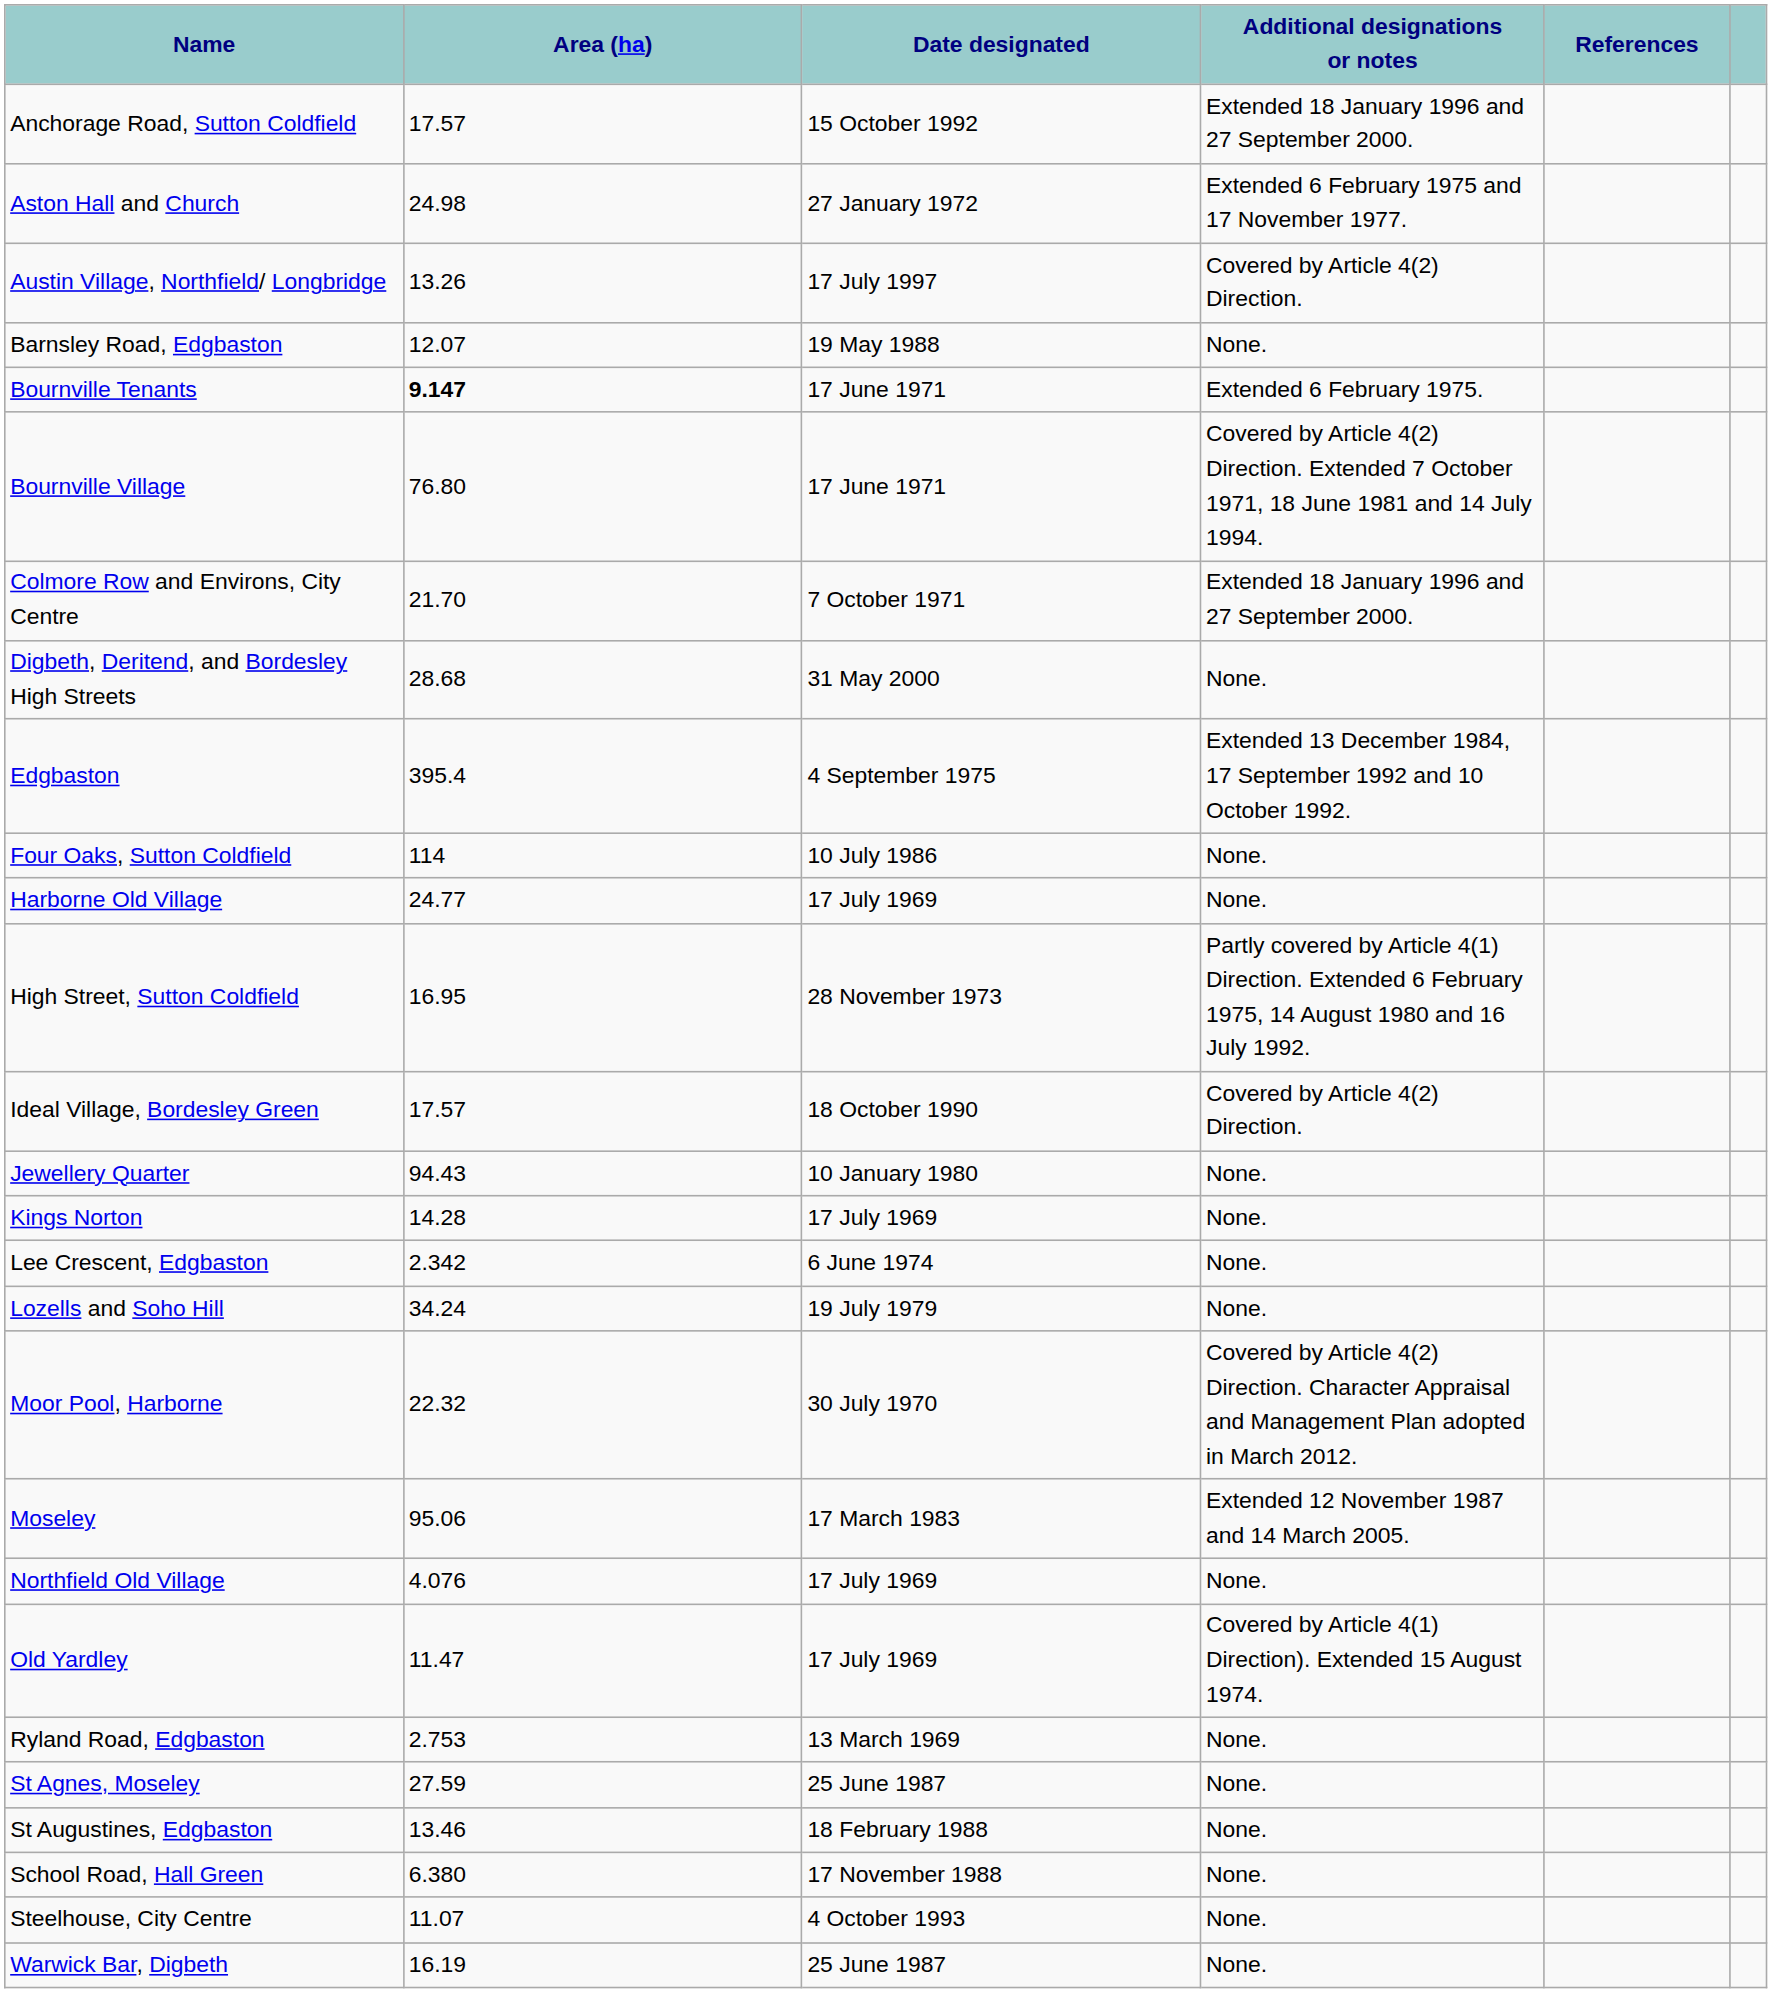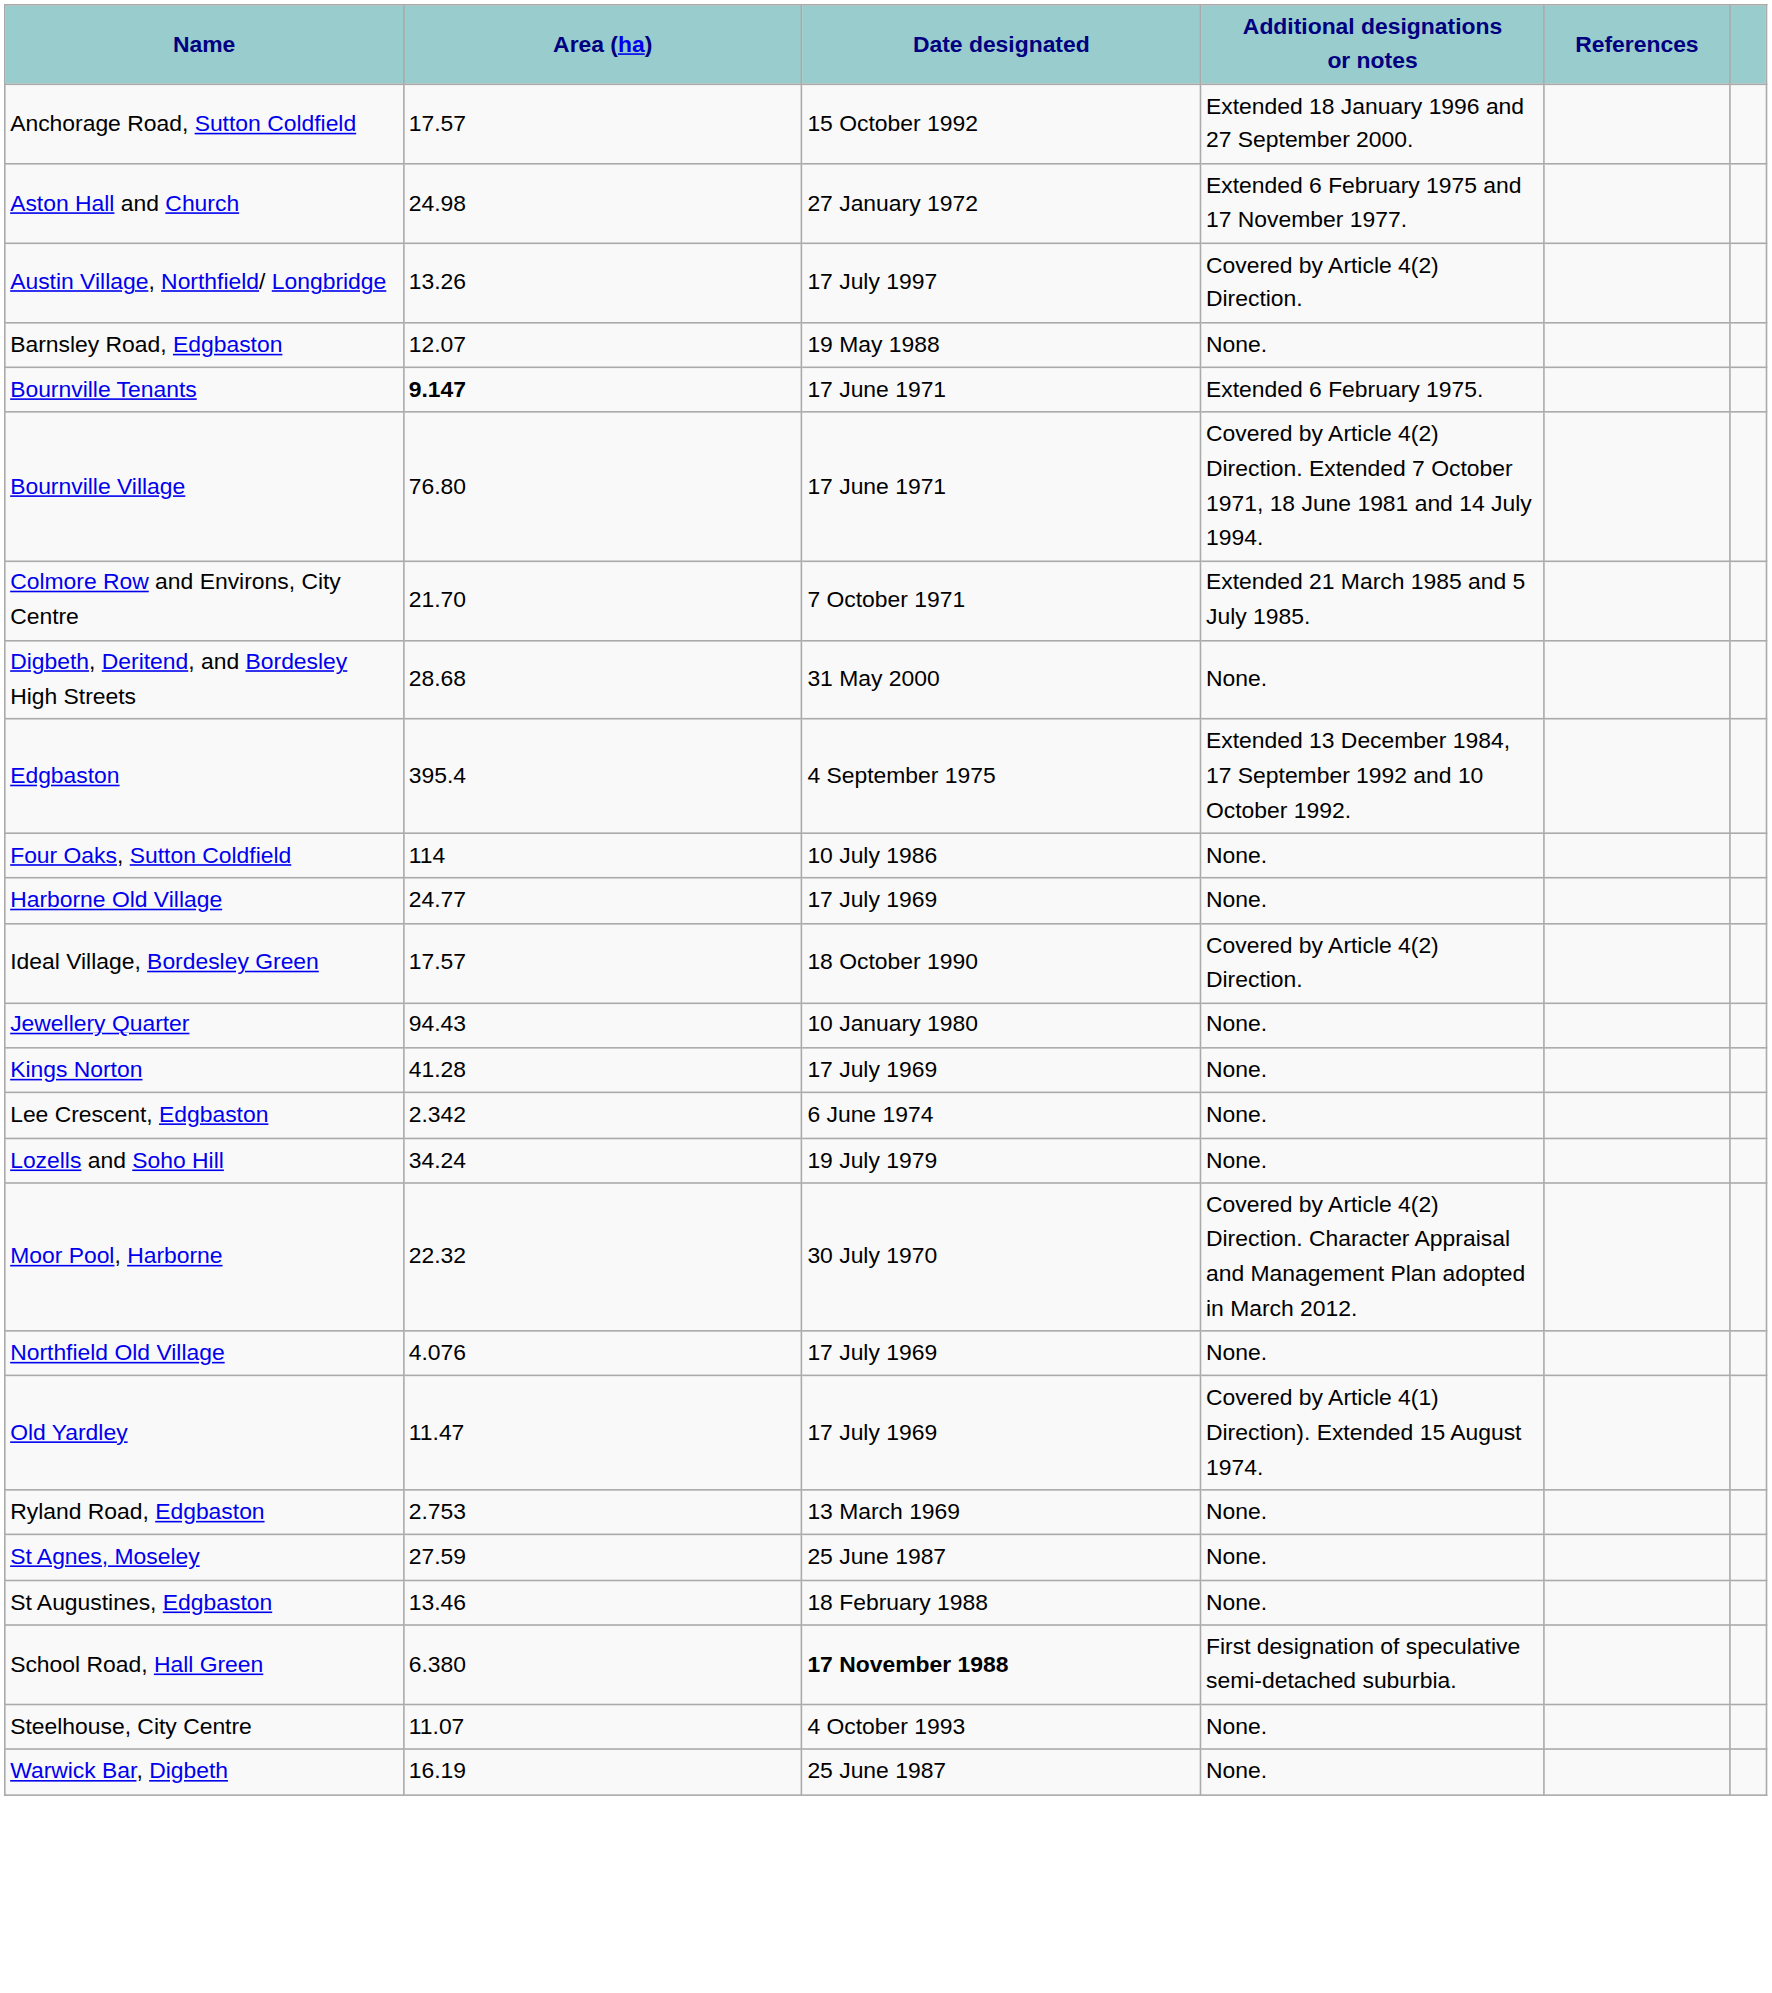Colmore Row and Environs, City Centre | Additional designations or notes: Extended 18 January 1996 and 27 September 2000. -> Extended 21 March 1985 and 5 July 1985.
- row: High Street, Sutton Coldfield | 16.95 | 28 November 1973 | Partly covered by Article 4(1) Direction. Extended 6 February 1975, 14 August 1980 and 16 July 1992.
Kings Norton | Area (ha): 14.28 -> 41.28
- row: Moseley | 95.06 | 17 March 1983 | Extended 12 November 1987 and 14 March 2005.
School Road, Hall Green | Date designated: normal -> bold
School Road, Hall Green | Additional designations or notes: None. -> First designation of speculative semi-detached suburbia.
